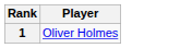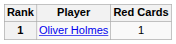+ column: Red Cards | 1
